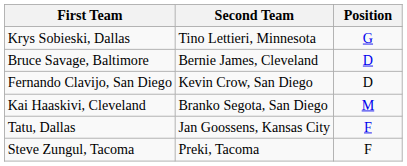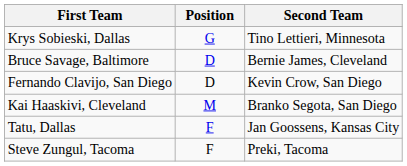columns swapped: Position <-> Second Team
